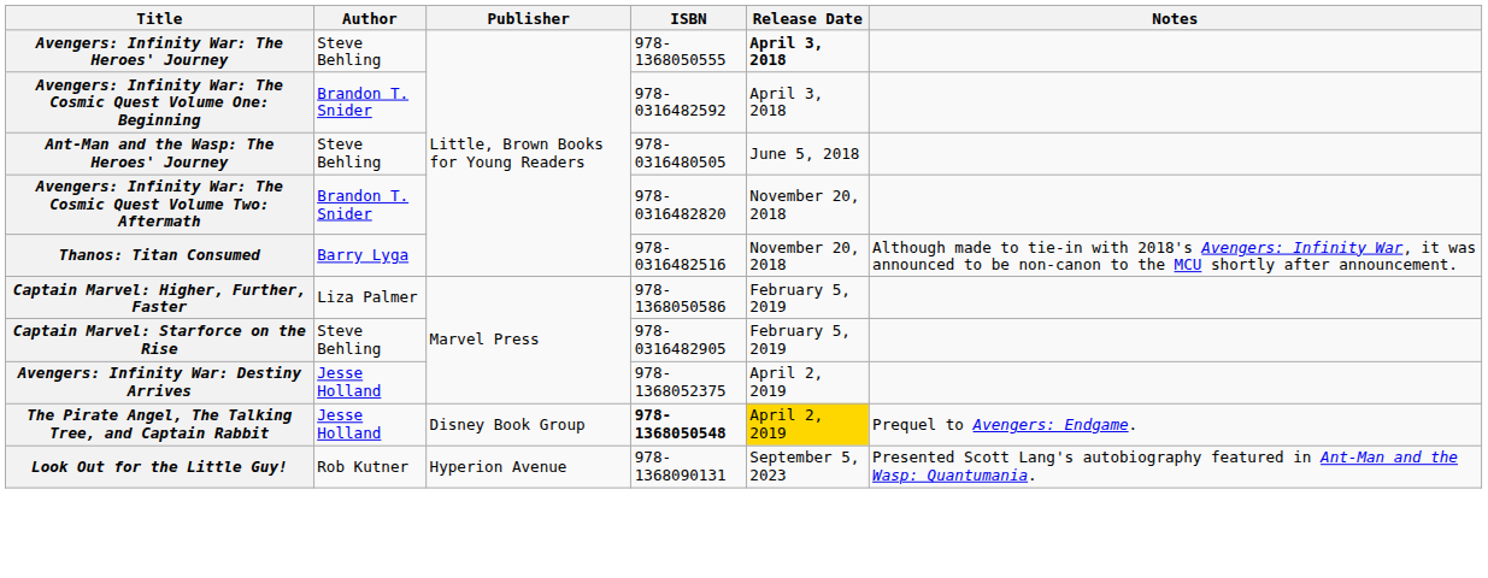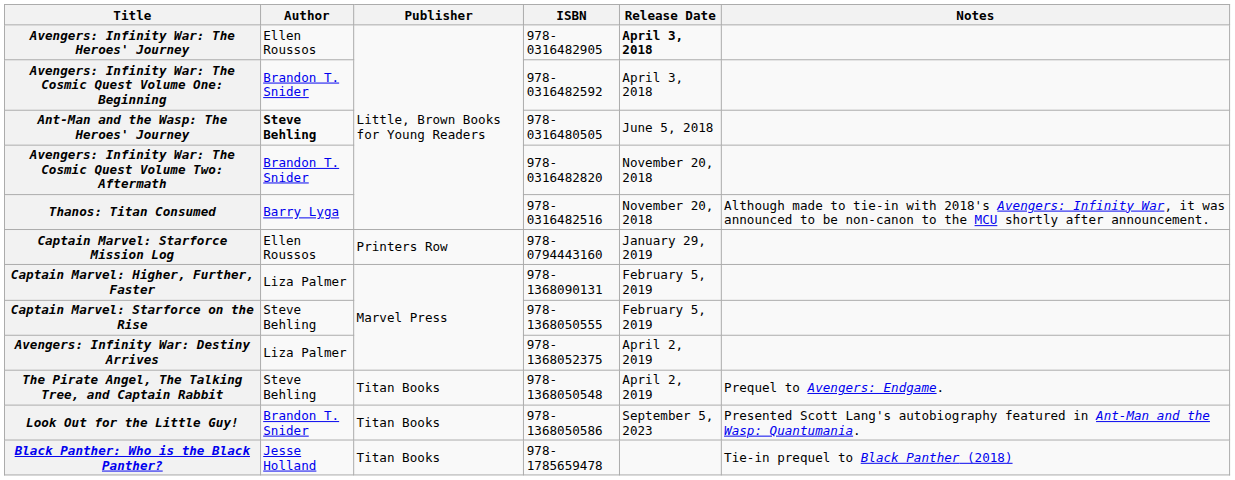Avengers: Infinity War: The Heroes' Journey | Author: Steve Behling -> Ellen Roussos
Avengers: Infinity War: The Heroes' Journey | ISBN: 978-1368050555 -> 978-0316482905
Ant-Man and the Wasp: The Heroes' Journey | Author: normal -> bold
+ row: Captain Marvel: Starforce Mission Log | Ellen Roussos | Printers Row | 978-0794443160 | January 29, 2019
Captain Marvel: Higher, Further, Faster | ISBN: 978-1368050586 -> 978-1368090131
Captain Marvel: Starforce on the Rise | ISBN: 978-0316482905 -> 978-1368050555
Avengers: Infinity War: Destiny Arrives | Author: Jesse Holland -> Liza Palmer
The Pirate Angel, The Talking Tree, and Captain Rabbit | Author: Jesse Holland -> Steve Behling
The Pirate Angel, The Talking Tree, and Captain Rabbit | Publisher: Disney Book Group -> Titan Books
The Pirate Angel, The Talking Tree, and Captain Rabbit | ISBN: bold -> normal
The Pirate Angel, The Talking Tree, and Captain Rabbit | Release Date: gold background -> no background
Look Out for the Little Guy! | Author: Rob Kutner -> Brandon T. Snider
Look Out for the Little Guy! | Publisher: Hyperion Avenue -> Titan Books
Look Out for the Little Guy! | ISBN: 978-1368090131 -> 978-1368050586
+ row: Black Panther: Who is the Black Panther? | Jesse Holland | Titan Books | 978-1785659478 | Tie-in prequel to Black Panther (2018)
